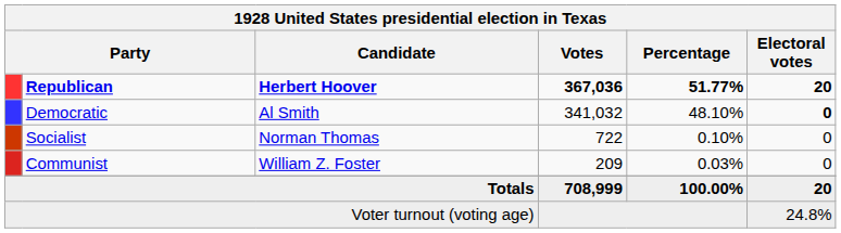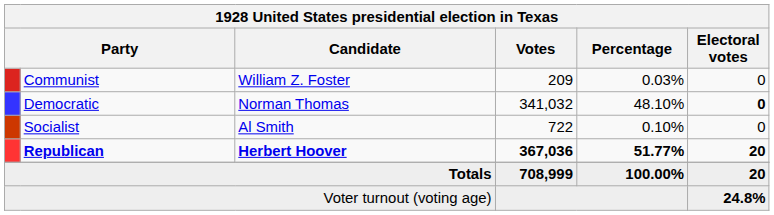rows swapped: Republican <-> Communist
Democratic | Candidate: Al Smith -> Norman Thomas
Socialist | Candidate: Norman Thomas -> Al Smith
Voter turnout (voting age) | Electoral votes: normal -> bold
